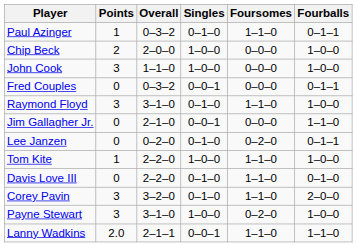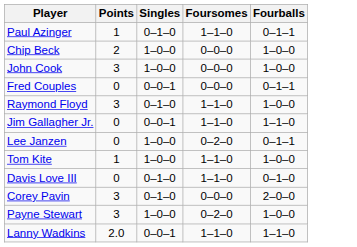- column: Overall | 0–3–2 | 2–0–0 | 1–1–0 | 0–3–2 | 3–1–0 | 2–1–0 | 0–2–0 | 2–2–0 | 2–2–0 | 3–2–0 | 3–1–0 | 2–1–1
Jim Gallagher Jr. | Foursomes: 0–0–0 -> 1–1–0
Lee Janzen | Singles: 0–1–0 -> 1–0–0
Corey Pavin | Foursomes: 1–1–0 -> 0–0–0
